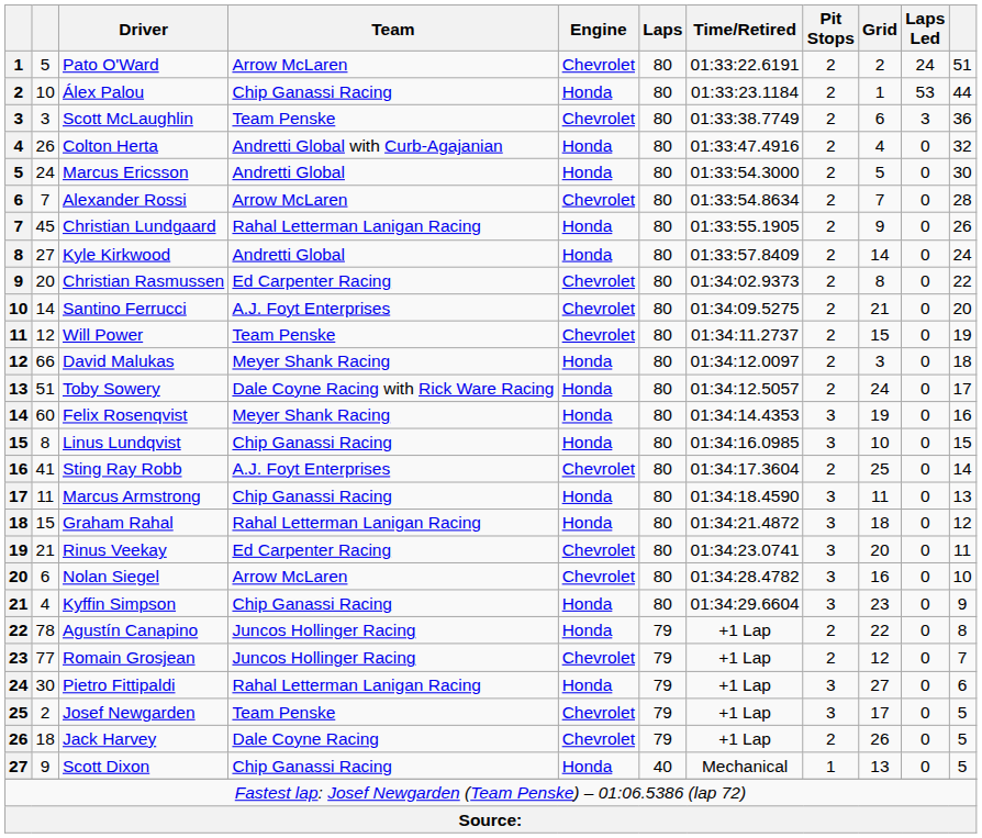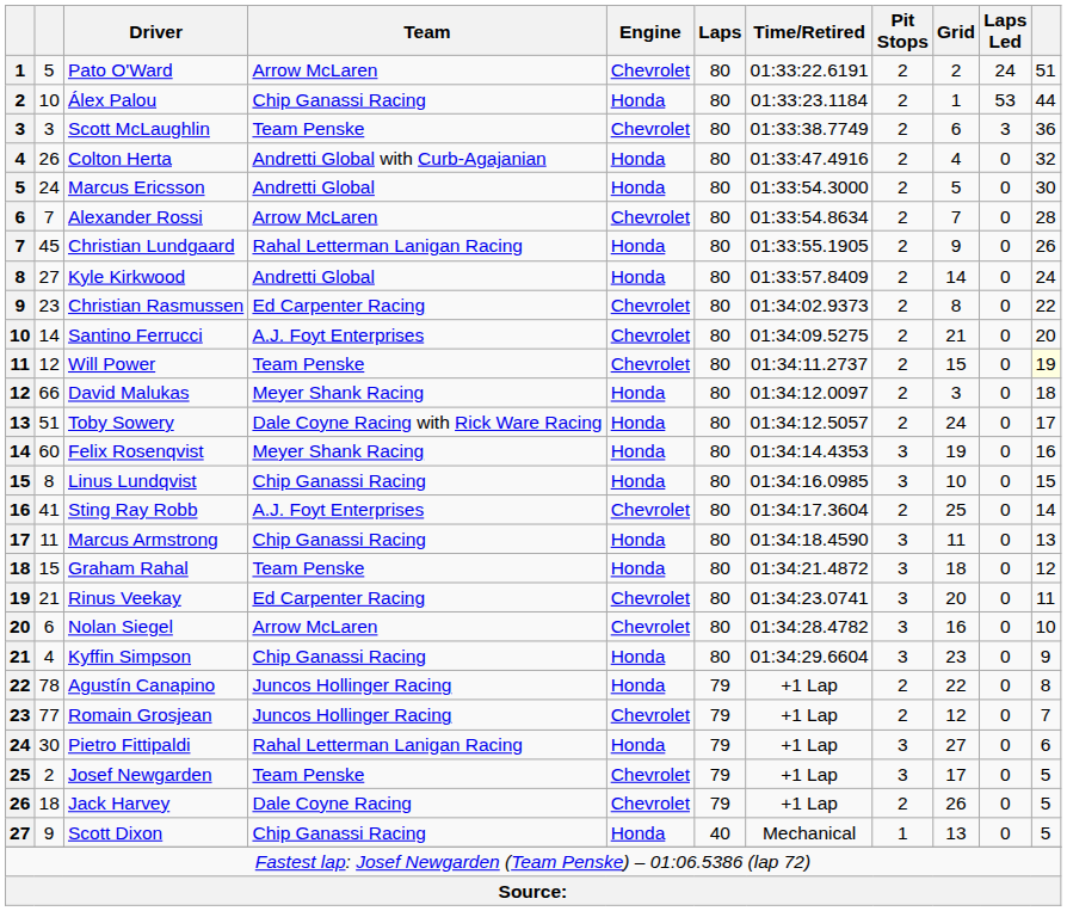Christian Rasmussen | column 2: 20 -> 23
Will Power | column 11: no background -> lightyellow background
Graham Rahal | Team: Rahal Letterman Lanigan Racing -> Team Penske
